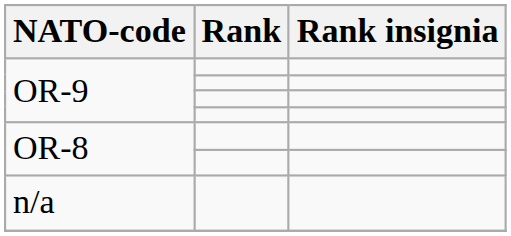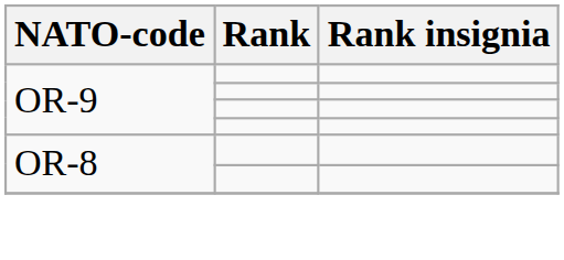- row: n/a
